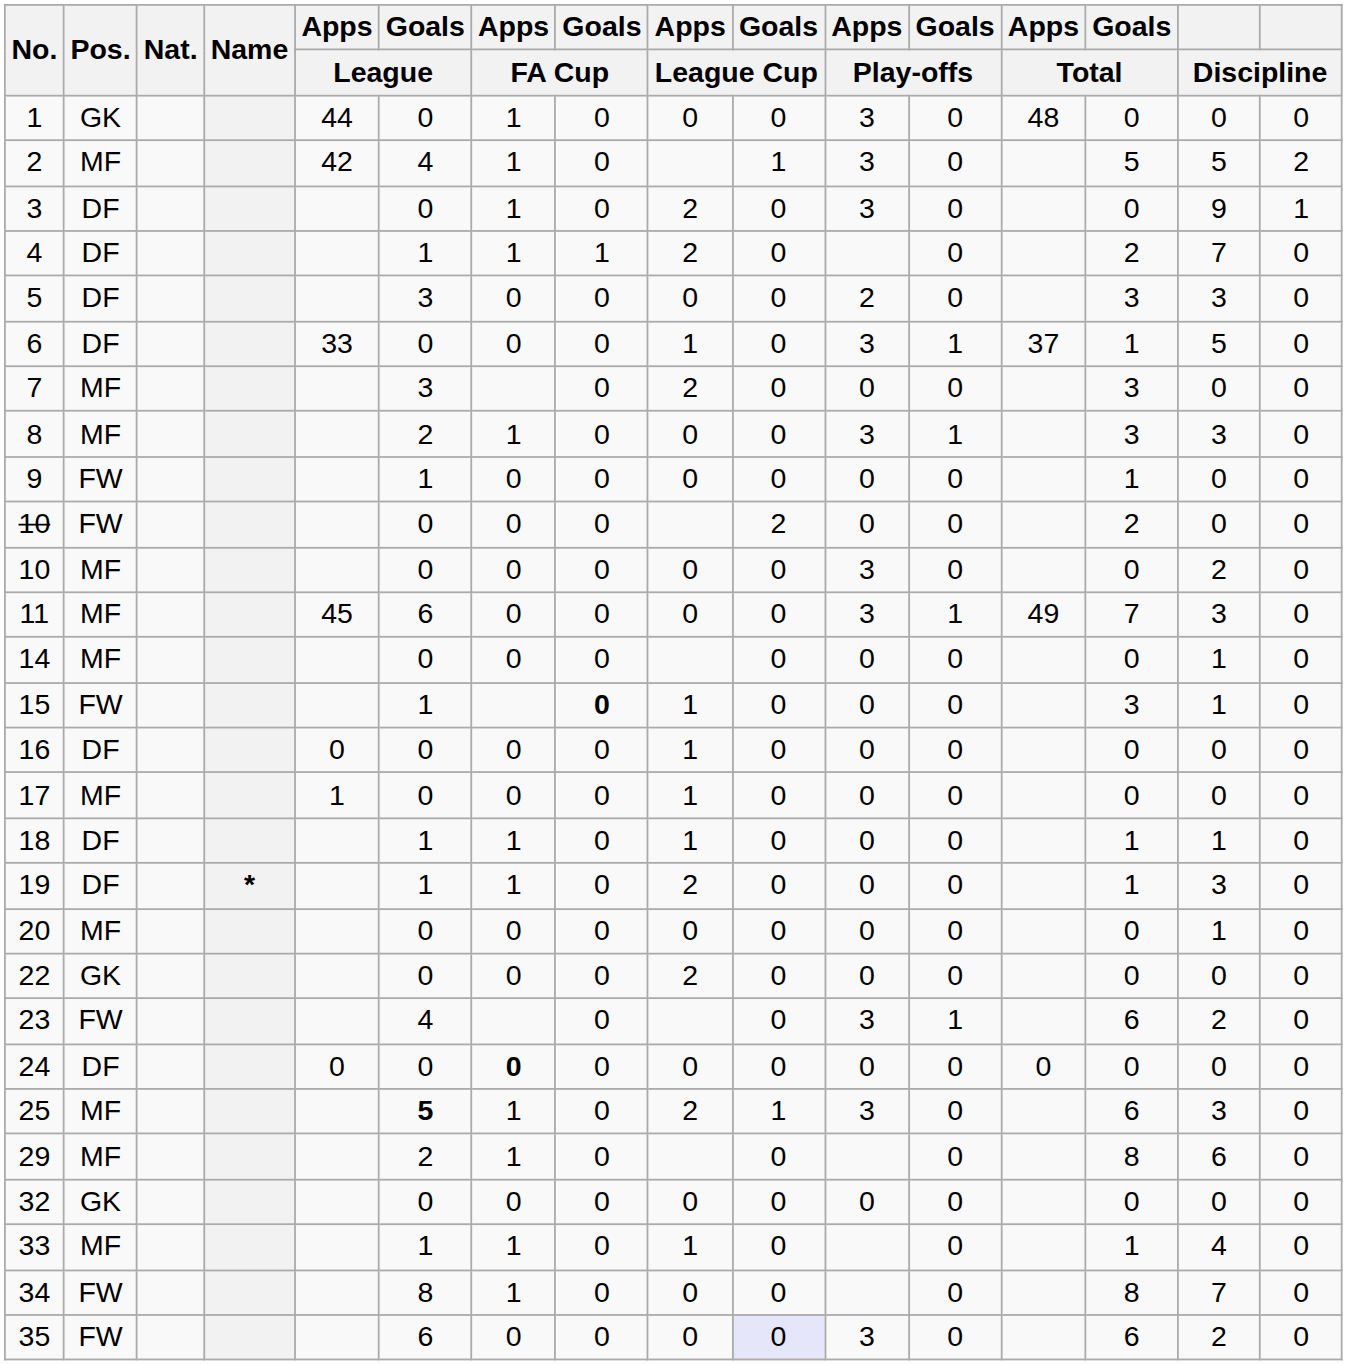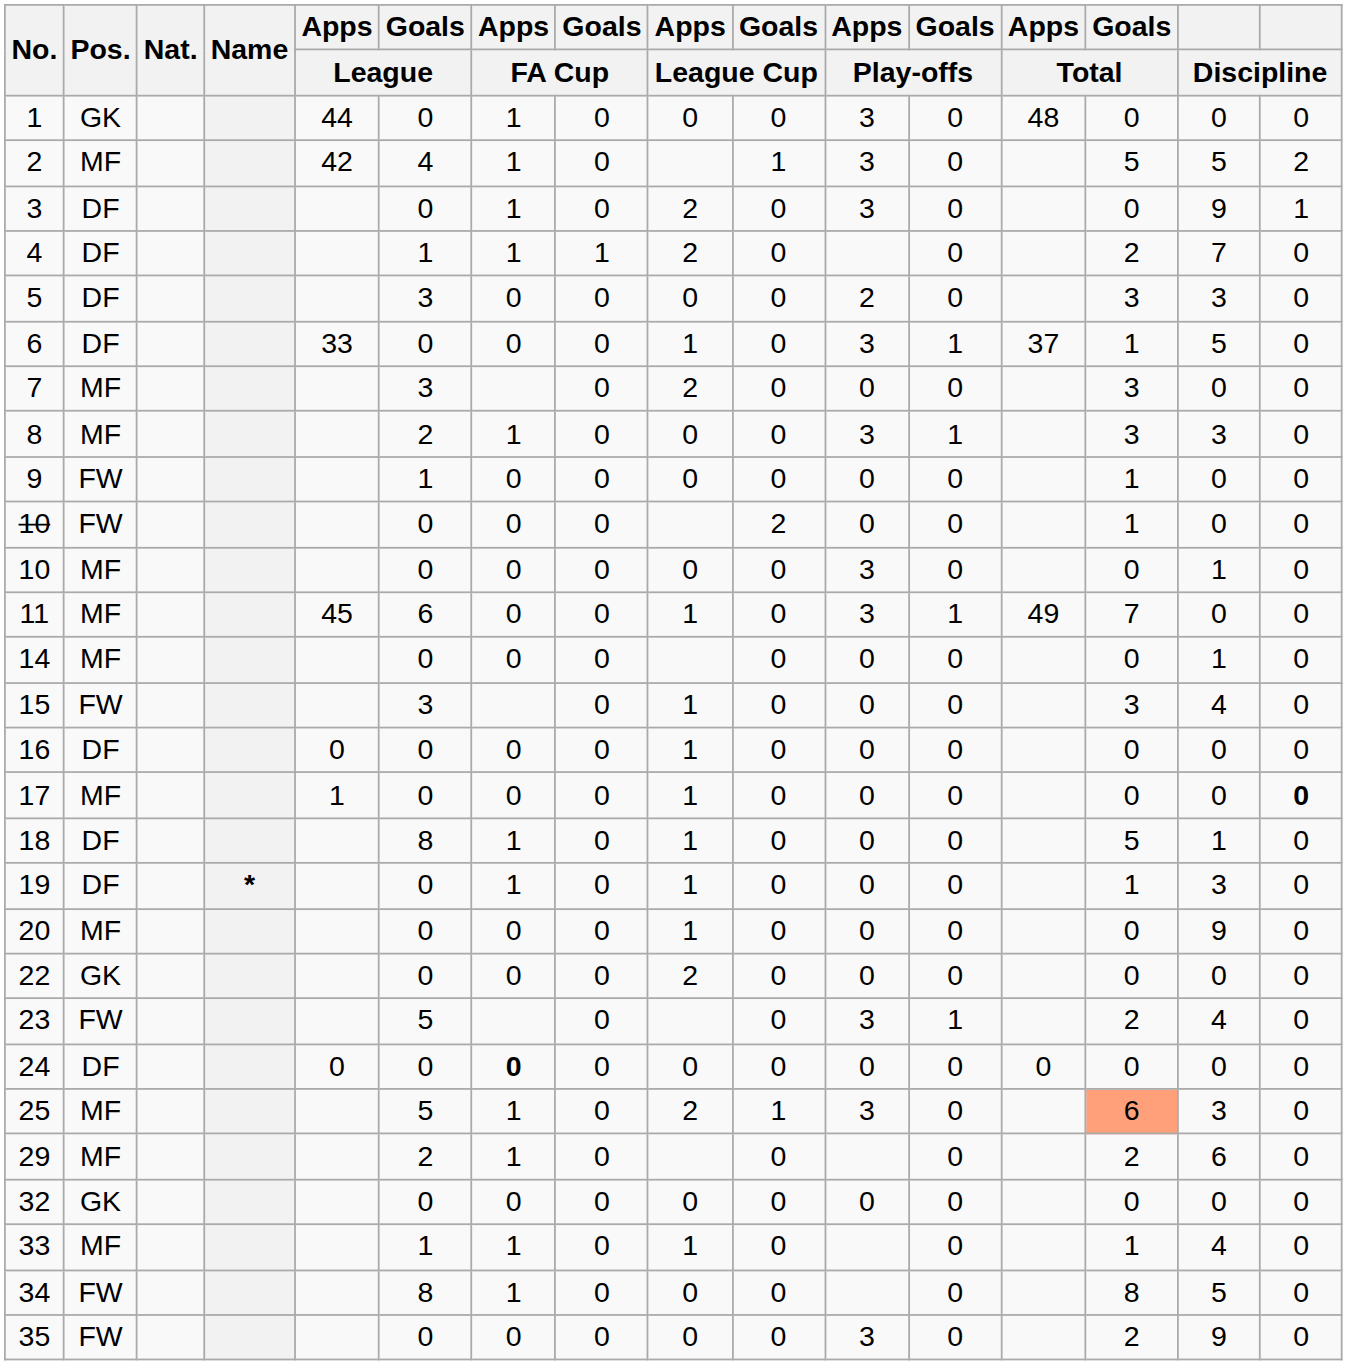10 / FW | Goals / Total: 2 -> 1
10 / MF | column 15: 2 -> 1
11 | Apps / League Cup: 0 -> 1
11 | column 15: 3 -> 0
15 | Goals / League: 1 -> 3
15 | Goals / FA Cup: bold -> normal
15 | column 15: 1 -> 4
17 | column 16: normal -> bold
18 | Goals / League: 1 -> 8
18 | Goals / Total: 1 -> 5
19 | Goals / League: 1 -> 0
19 | Apps / League Cup: 2 -> 1
20 | Apps / League Cup: 0 -> 1
20 | column 15: 1 -> 9
23 | Goals / League: 4 -> 5
23 | Goals / Total: 6 -> 2
23 | column 15: 2 -> 4
25 | Goals / League: bold -> normal
25 | Goals / Total: no background -> lightsalmon background
29 | Goals / Total: 8 -> 2
34 | column 15: 7 -> 5
35 | Goals / League: 6 -> 0
35 | Goals / League Cup: lavender background -> no background
35 | Goals / Total: 6 -> 2
35 | column 15: 2 -> 9
